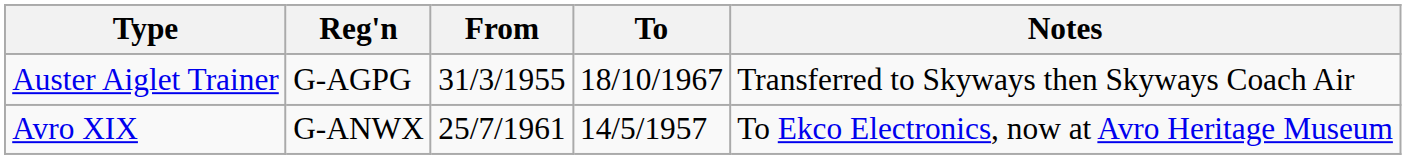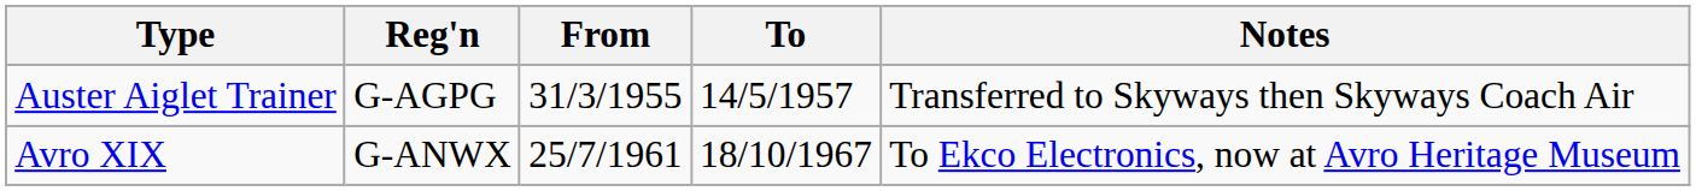Auster Aiglet Trainer | To: 18/10/1967 -> 14/5/1957
Avro XIX | To: 14/5/1957 -> 18/10/1967
